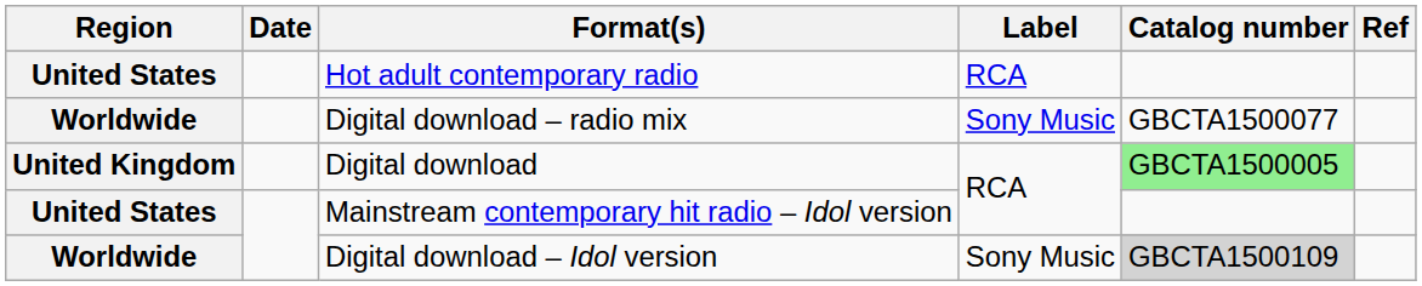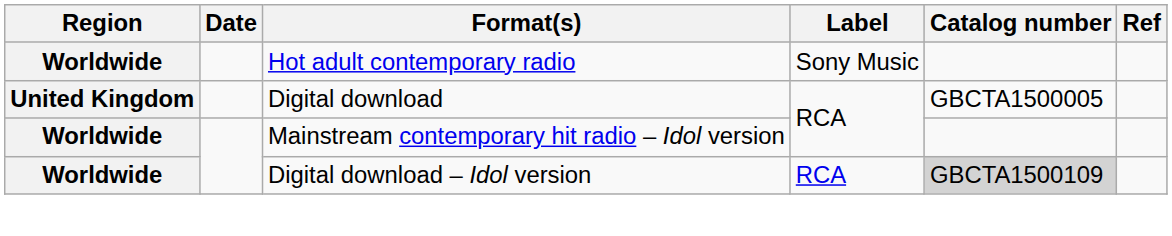Hot adult contemporary radio | Region: United States -> Worldwide
Hot adult contemporary radio | Label: RCA -> Sony Music
- row: Worldwide | Digital download – radio mix | Sony Music | GBCTA1500077
Digital download | Catalog number: lightgreen background -> no background
Mainstream contemporary hit radio – Idol version | Region: United States -> Worldwide
Digital download – Idol version | Label: Sony Music -> RCA
